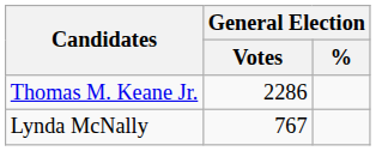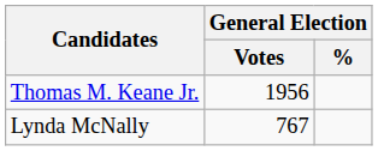Thomas M. Keane Jr. | General Election / Votes: 2286 -> 1956
